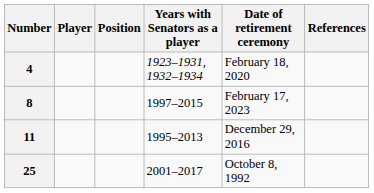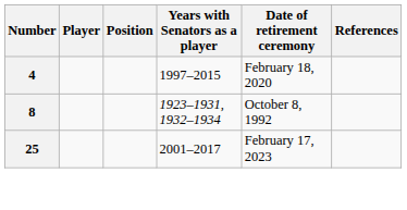4 | Years with Senators as a player: 1923–1931, 1932–1934 -> 1997–2015
8 | Years with Senators as a player: 1997–2015 -> 1923–1931, 1932–1934
8 | Date of retirement ceremony: February 17, 2023 -> October 8, 1992
- row: 11 | 1995–2013 | December 29, 2016
25 | Date of retirement ceremony: October 8, 1992 -> February 17, 2023
